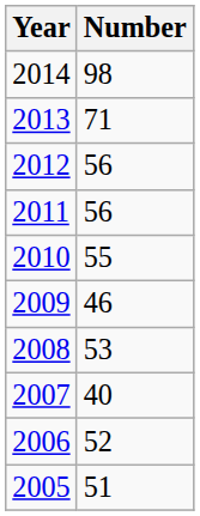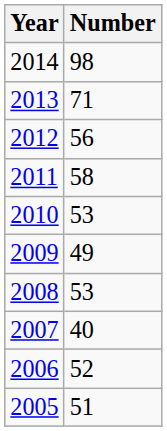2011 | Number: 56 -> 58
2010 | Number: 55 -> 53
2009 | Number: 46 -> 49
